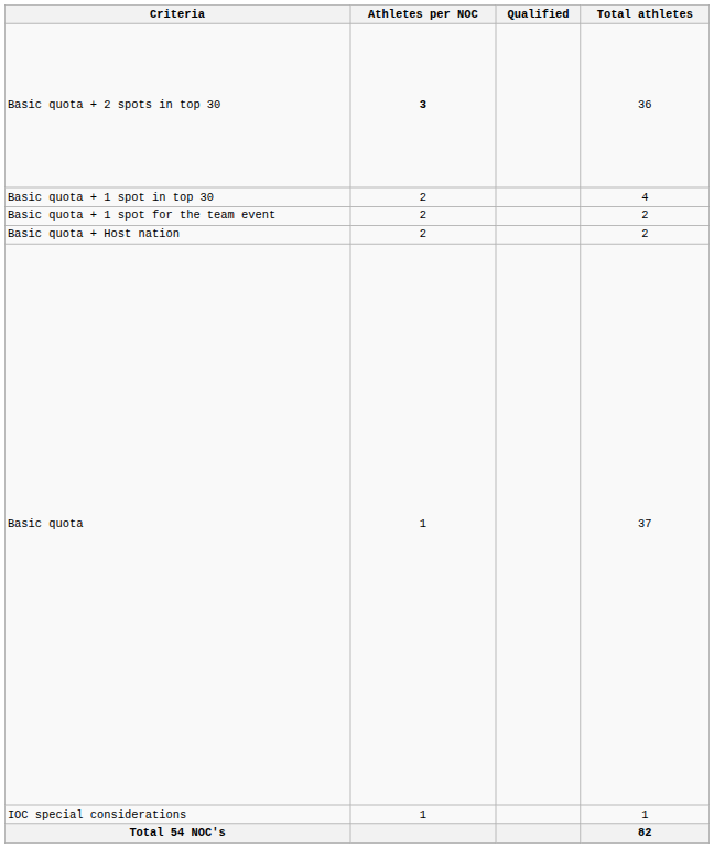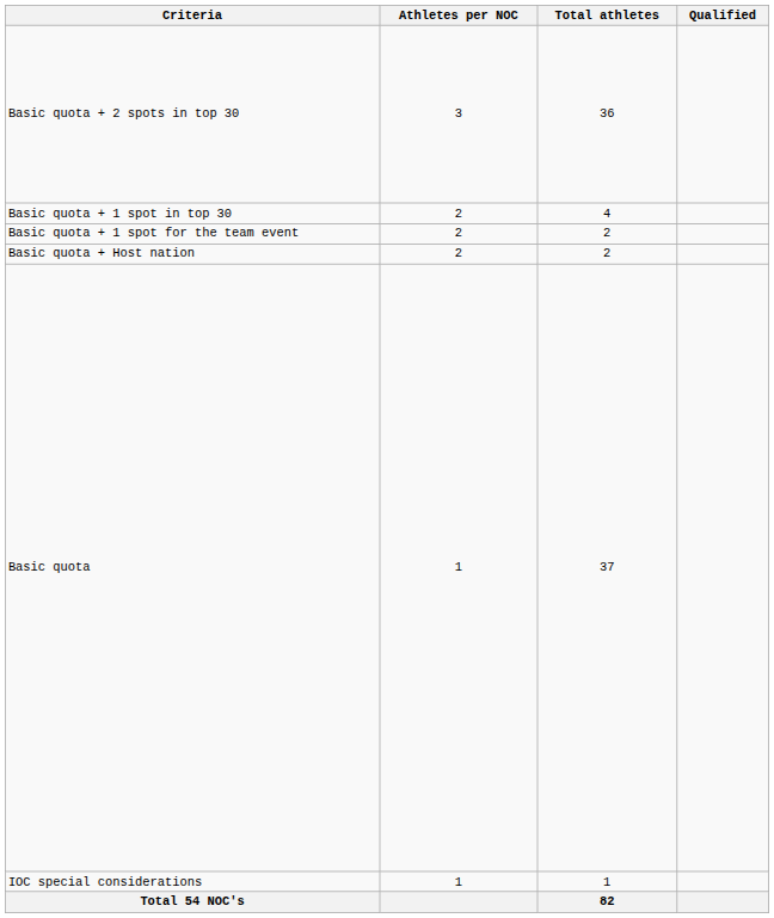columns swapped: Total athletes <-> Qualified
Basic quota + 2 spots in top 30 | Athletes per NOC: bold -> normal
